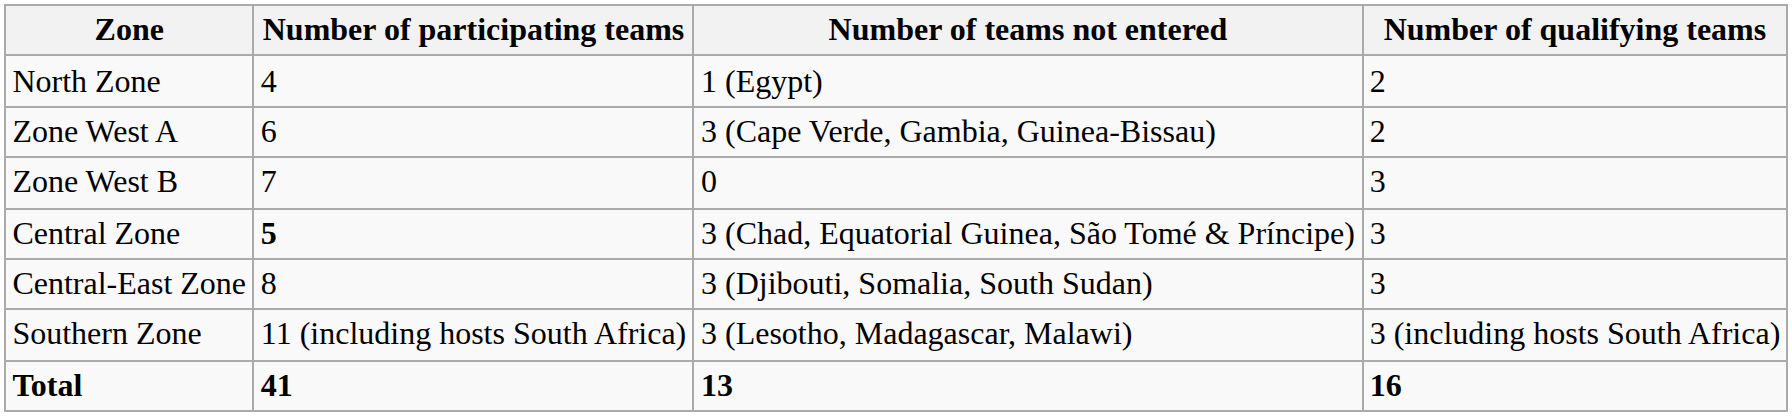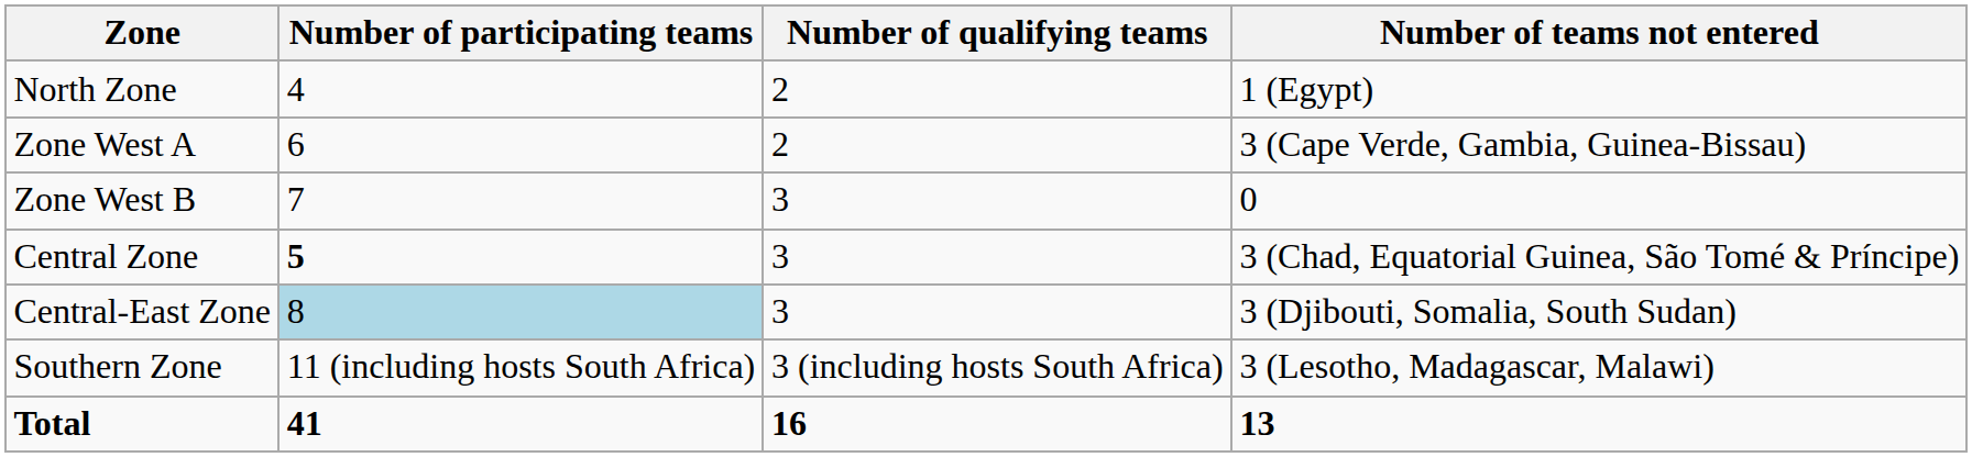columns swapped: Number of qualifying teams <-> Number of teams not entered
Central-East Zone | Number of participating teams: no background -> lightblue background
